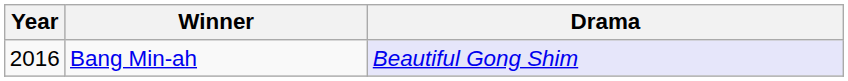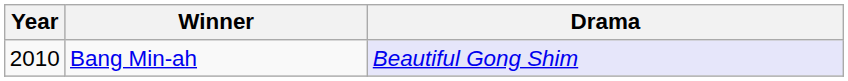Bang Min-ah | Year: 2016 -> 2010
